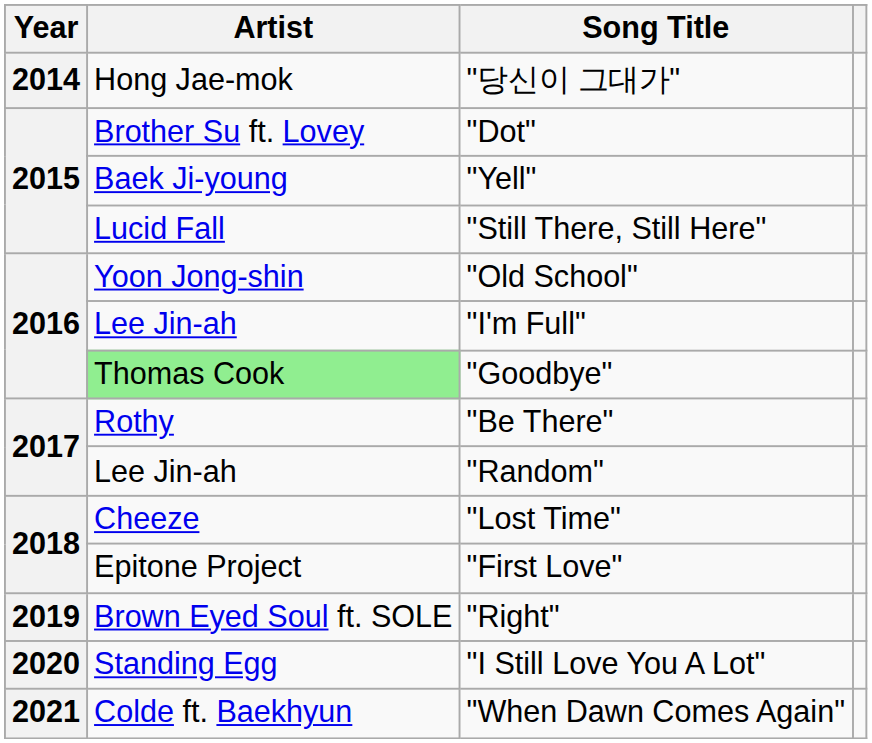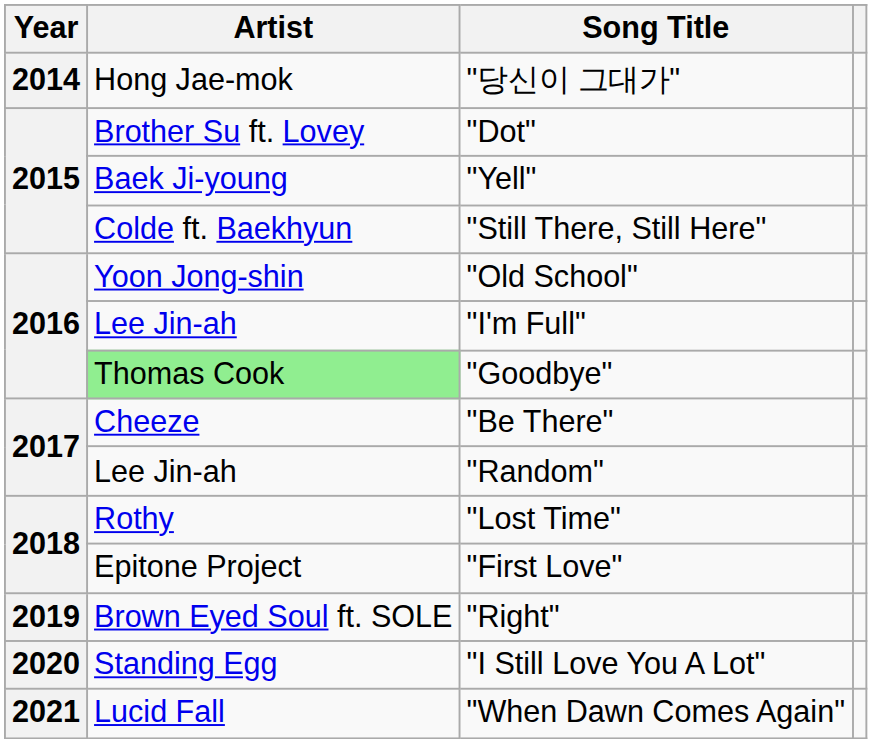"Still There, Still Here" | Artist: Lucid Fall -> Colde ft. Baekhyun
"Be There" | Artist: Rothy -> Cheeze
"Lost Time" | Artist: Cheeze -> Rothy
"When Dawn Comes Again" | Artist: Colde ft. Baekhyun -> Lucid Fall
